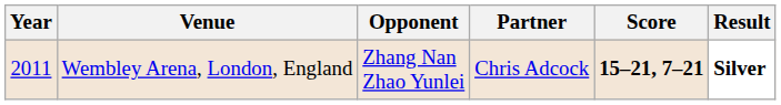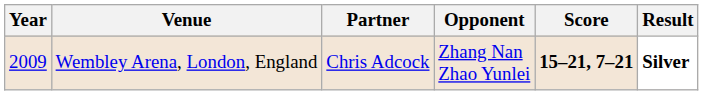columns swapped: Partner <-> Opponent
Wembley Arena, London, England | Year: 2011 -> 2009
